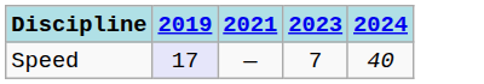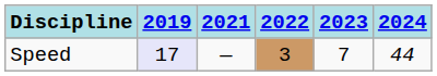+ column: 2022 | 3
Speed | 2024: 40 -> 44
